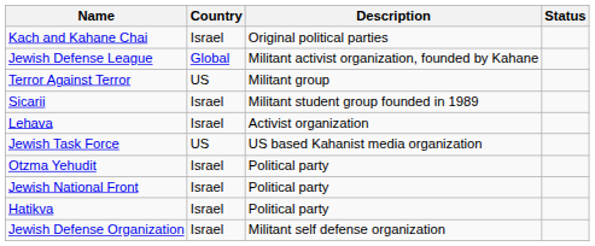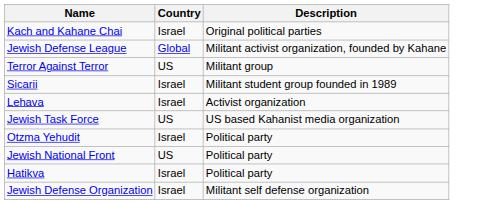- column: Status
Jewish National Front | Country: Israel -> US
